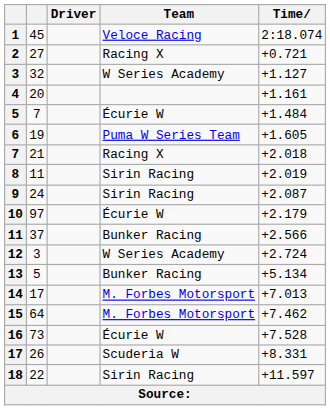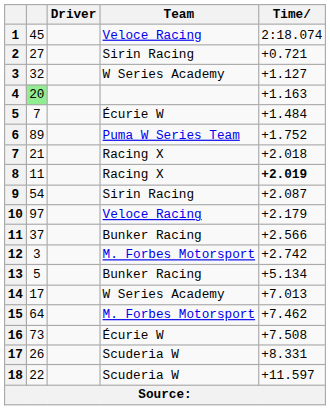2 | Team: Racing X -> Sirin Racing
4 | column 2: no background -> lightgreen background
4 | Time: +1.161 -> +1.163
6 | column 2: 19 -> 89
6 | Time: +1.605 -> +1.752
8 | Team: Sirin Racing -> Racing X
8 | Time: normal -> bold
9 | column 2: 24 -> 54
10 | Team: Écurie W -> Veloce Racing
12 | Team: W Series Academy -> M. Forbes Motorsport
12 | Time: +2.724 -> +2.742
14 | Team: M. Forbes Motorsport -> W Series Academy
16 | Time: +7.528 -> +7.508
18 | Team: Sirin Racing -> Scuderia W
